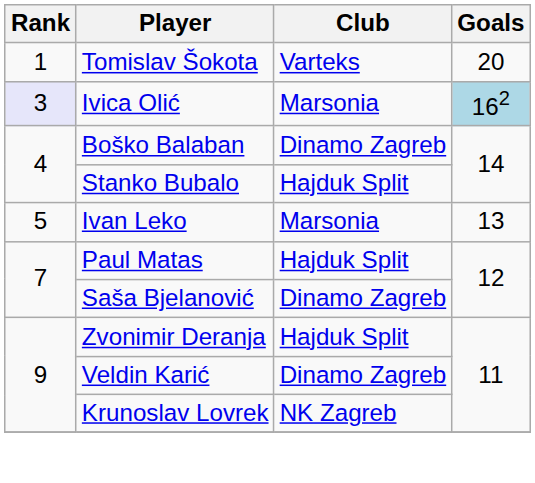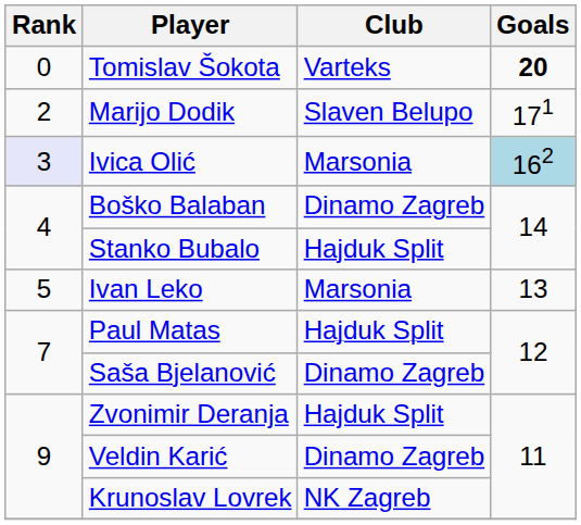Tomislav Šokota | Rank: 1 -> 0
Tomislav Šokota | Goals: normal -> bold
+ row: 2 | Marijo Dodik | Slaven Belupo | 171
